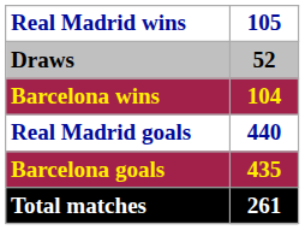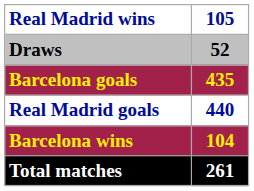rows swapped: Barcelona wins <-> Barcelona goals
